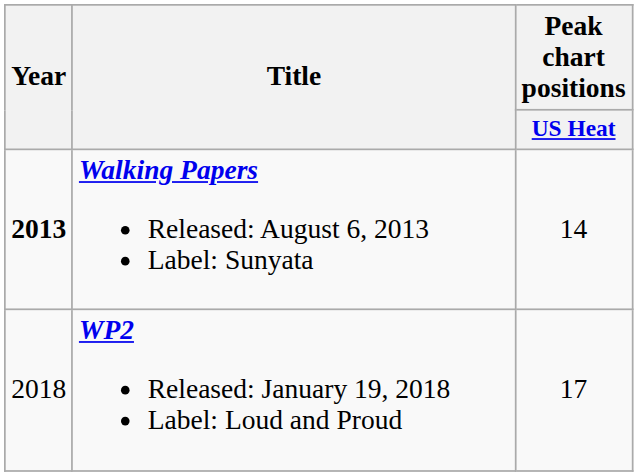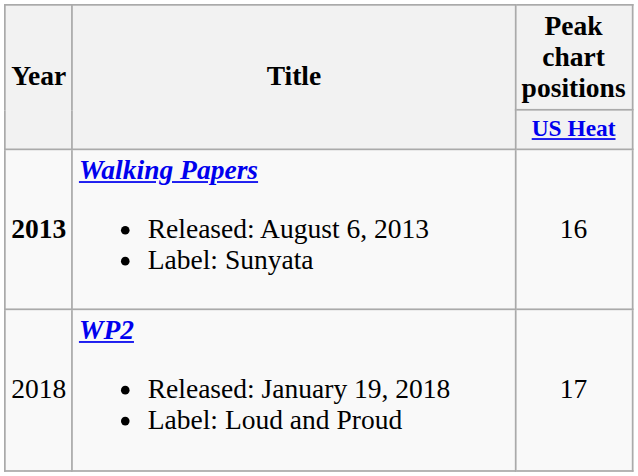Walking Papers Released: August 6, 2013 Label: Sunyata | Peak chart positions / US Heat: 14 -> 16
